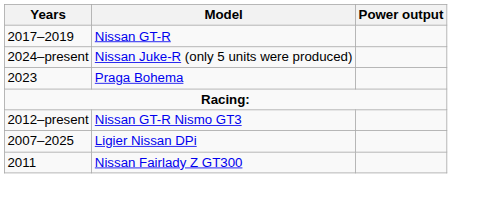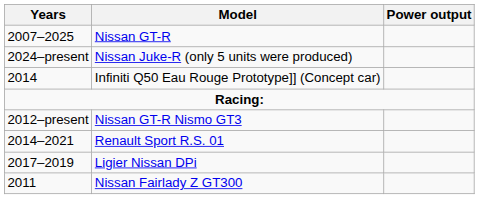Nissan GT-R | Years: 2017–2019 -> 2007–2025
+ row: 2014 | Infiniti Q50 Eau Rouge Prototype]] (Concept car)
- row: 2023 | Praga Bohema
+ row: 2014–2021 | Renault Sport R.S. 01
Ligier Nissan DPi | Years: 2007–2025 -> 2017–2019
